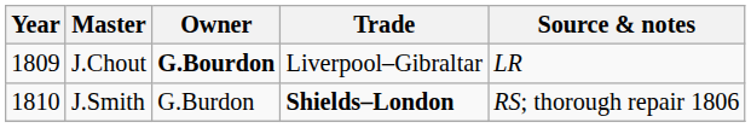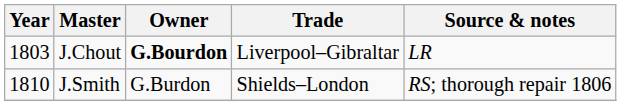J.Chout | Year: 1809 -> 1803
J.Smith | Trade: bold -> normal
